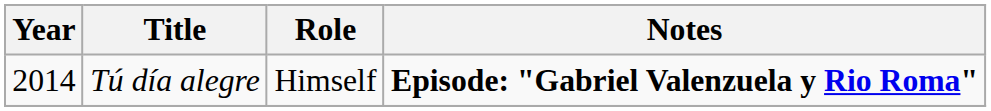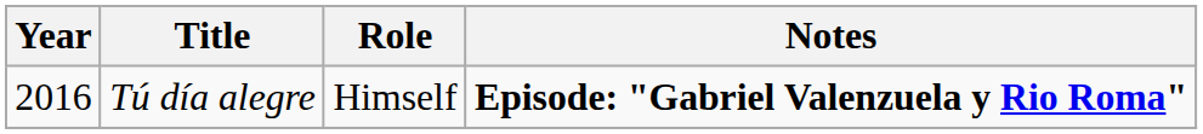Tú día alegre | Year: 2014 -> 2016
